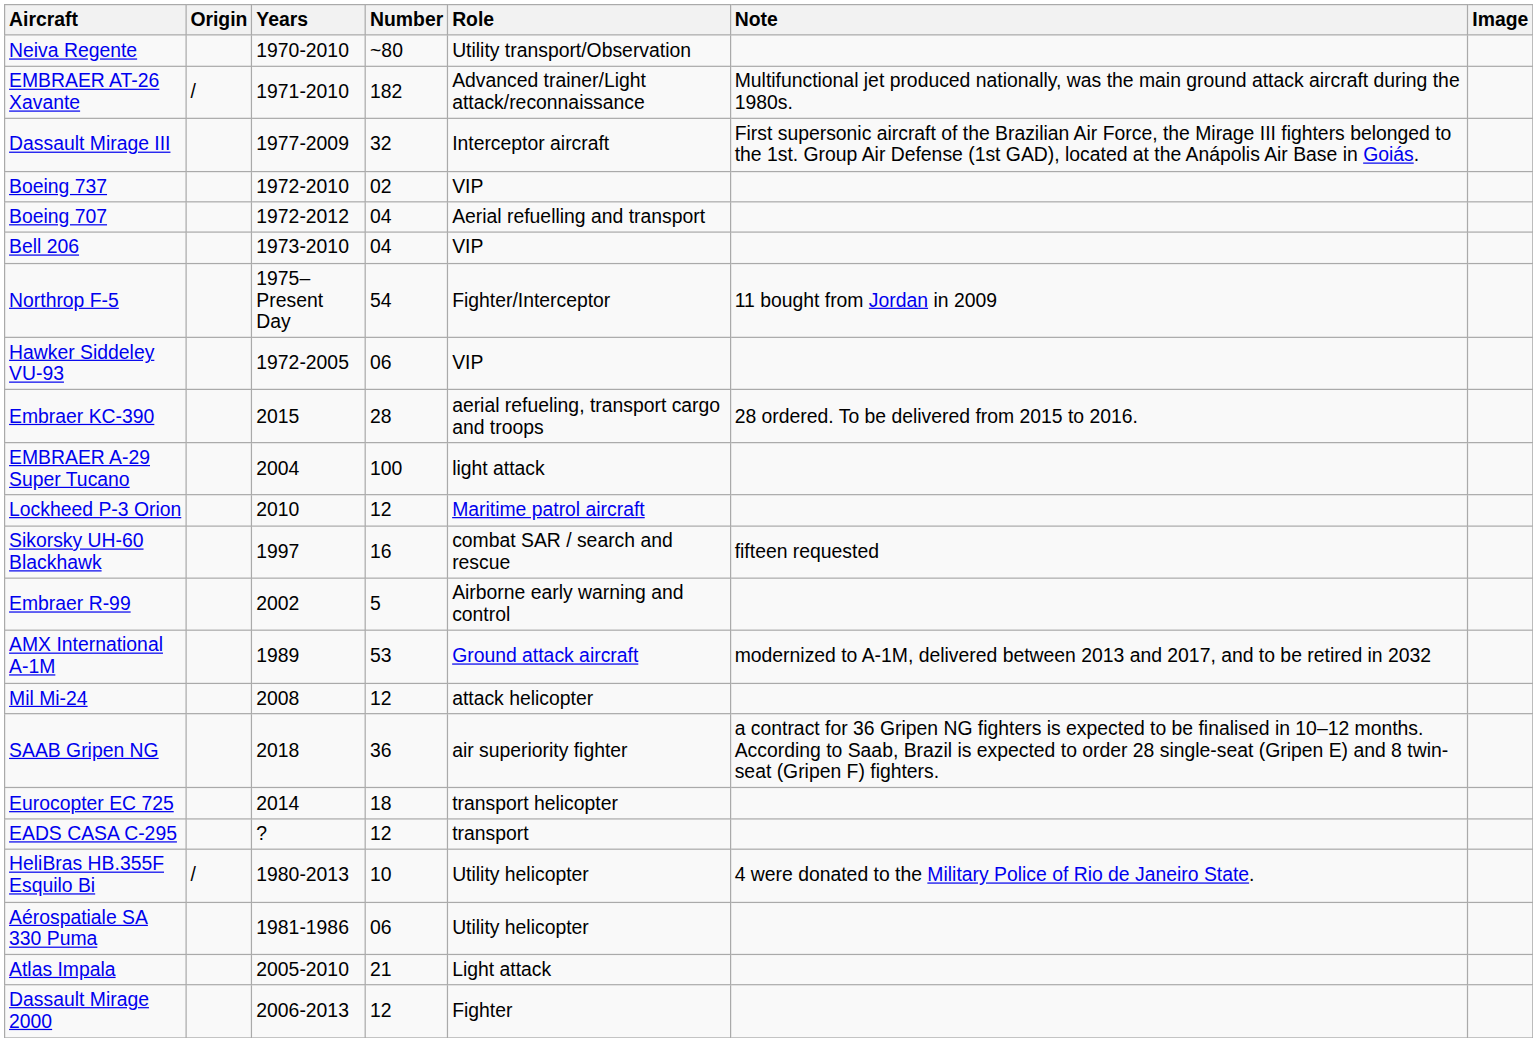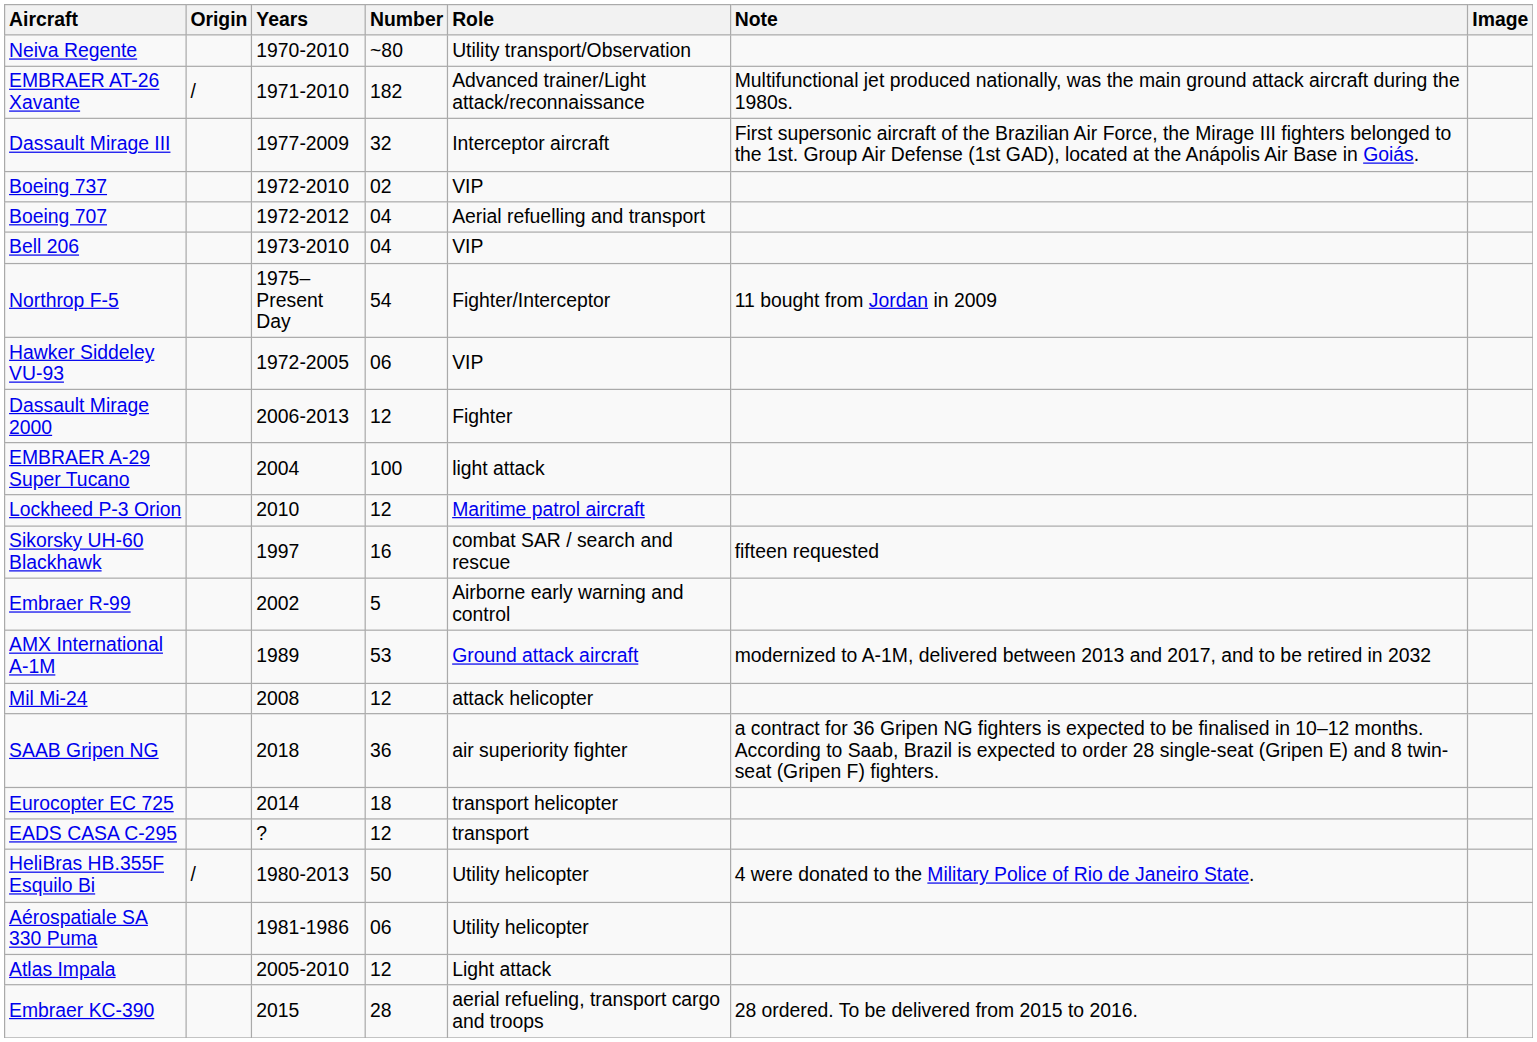rows swapped: Embraer KC-390 <-> Dassault Mirage 2000
HeliBras HB.355F Esquilo Bi | Number: 10 -> 50
Atlas Impala | Number: 21 -> 12
